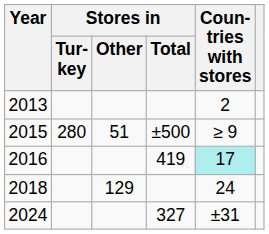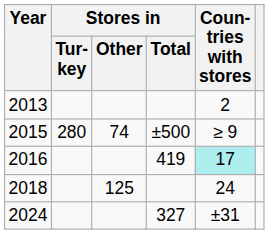2015 | Stores in / Other: 51 -> 74
2018 | Stores in / Other: 129 -> 125
